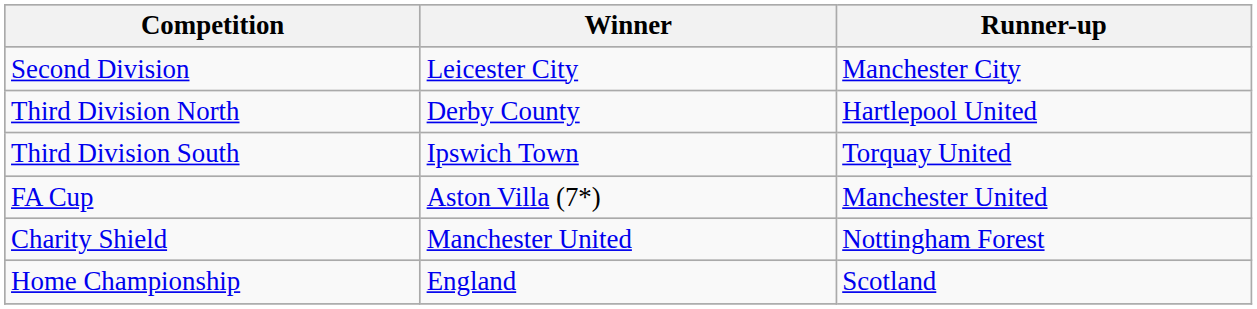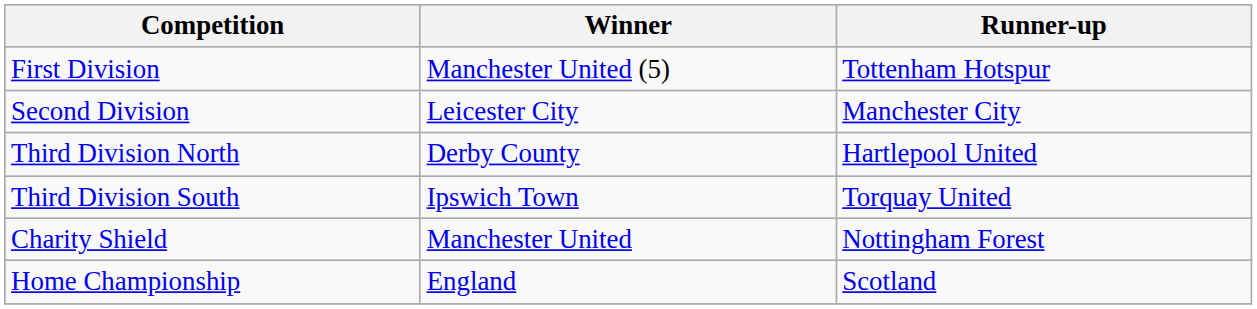+ row: First Division | Manchester United (5) | Tottenham Hotspur
- row: FA Cup | Aston Villa (7*) | Manchester United
